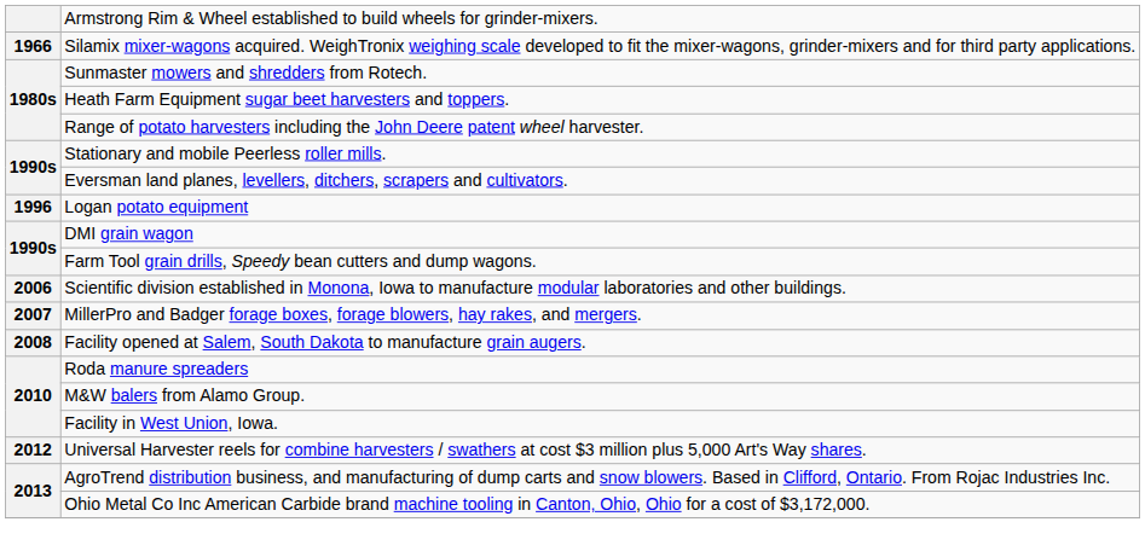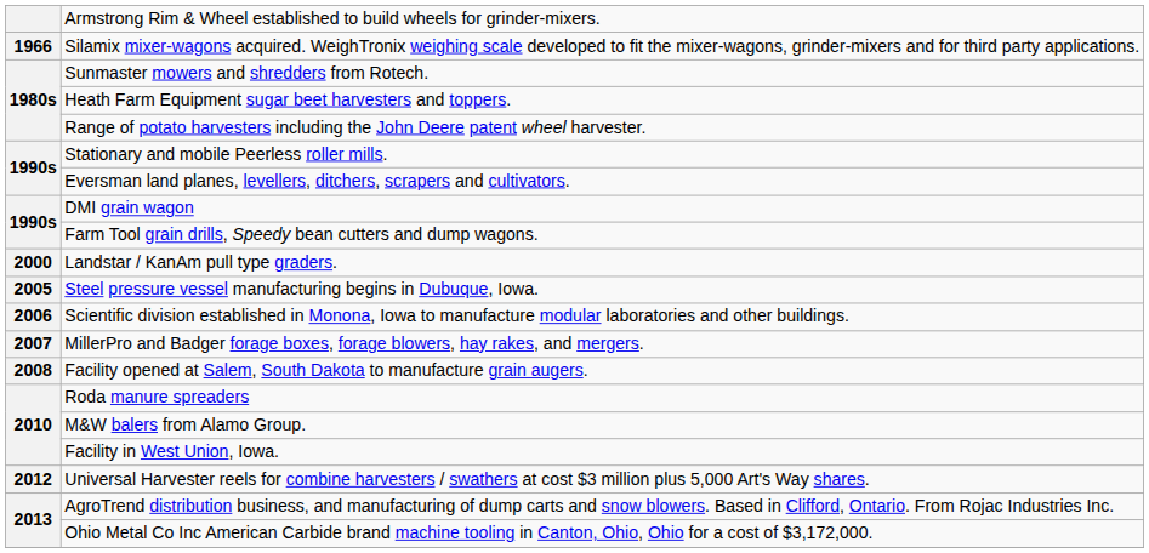- row: 1996 | Logan potato equipment
+ row: 2000 | Landstar / KanAm pull type graders.
+ row: 2005 | Steel pressure vessel manufacturing begins in Dubuque, Iowa.
